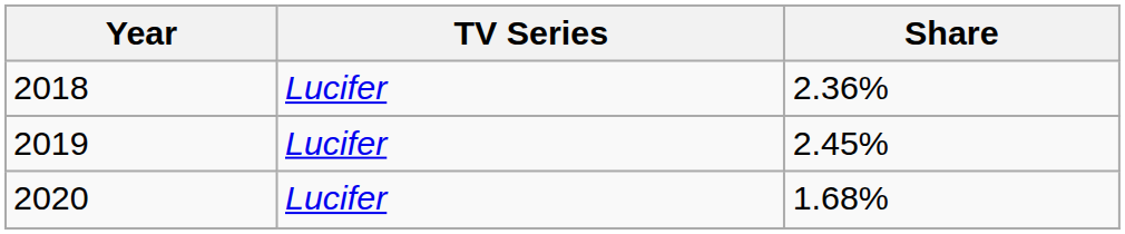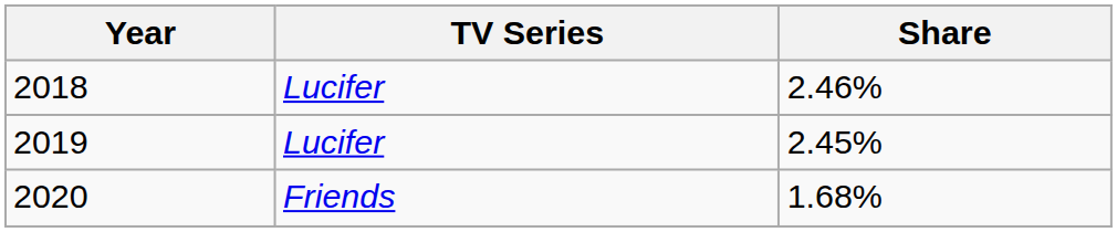2018 | Share: 2.36% -> 2.46%
2020 | TV Series: Lucifer -> Friends
